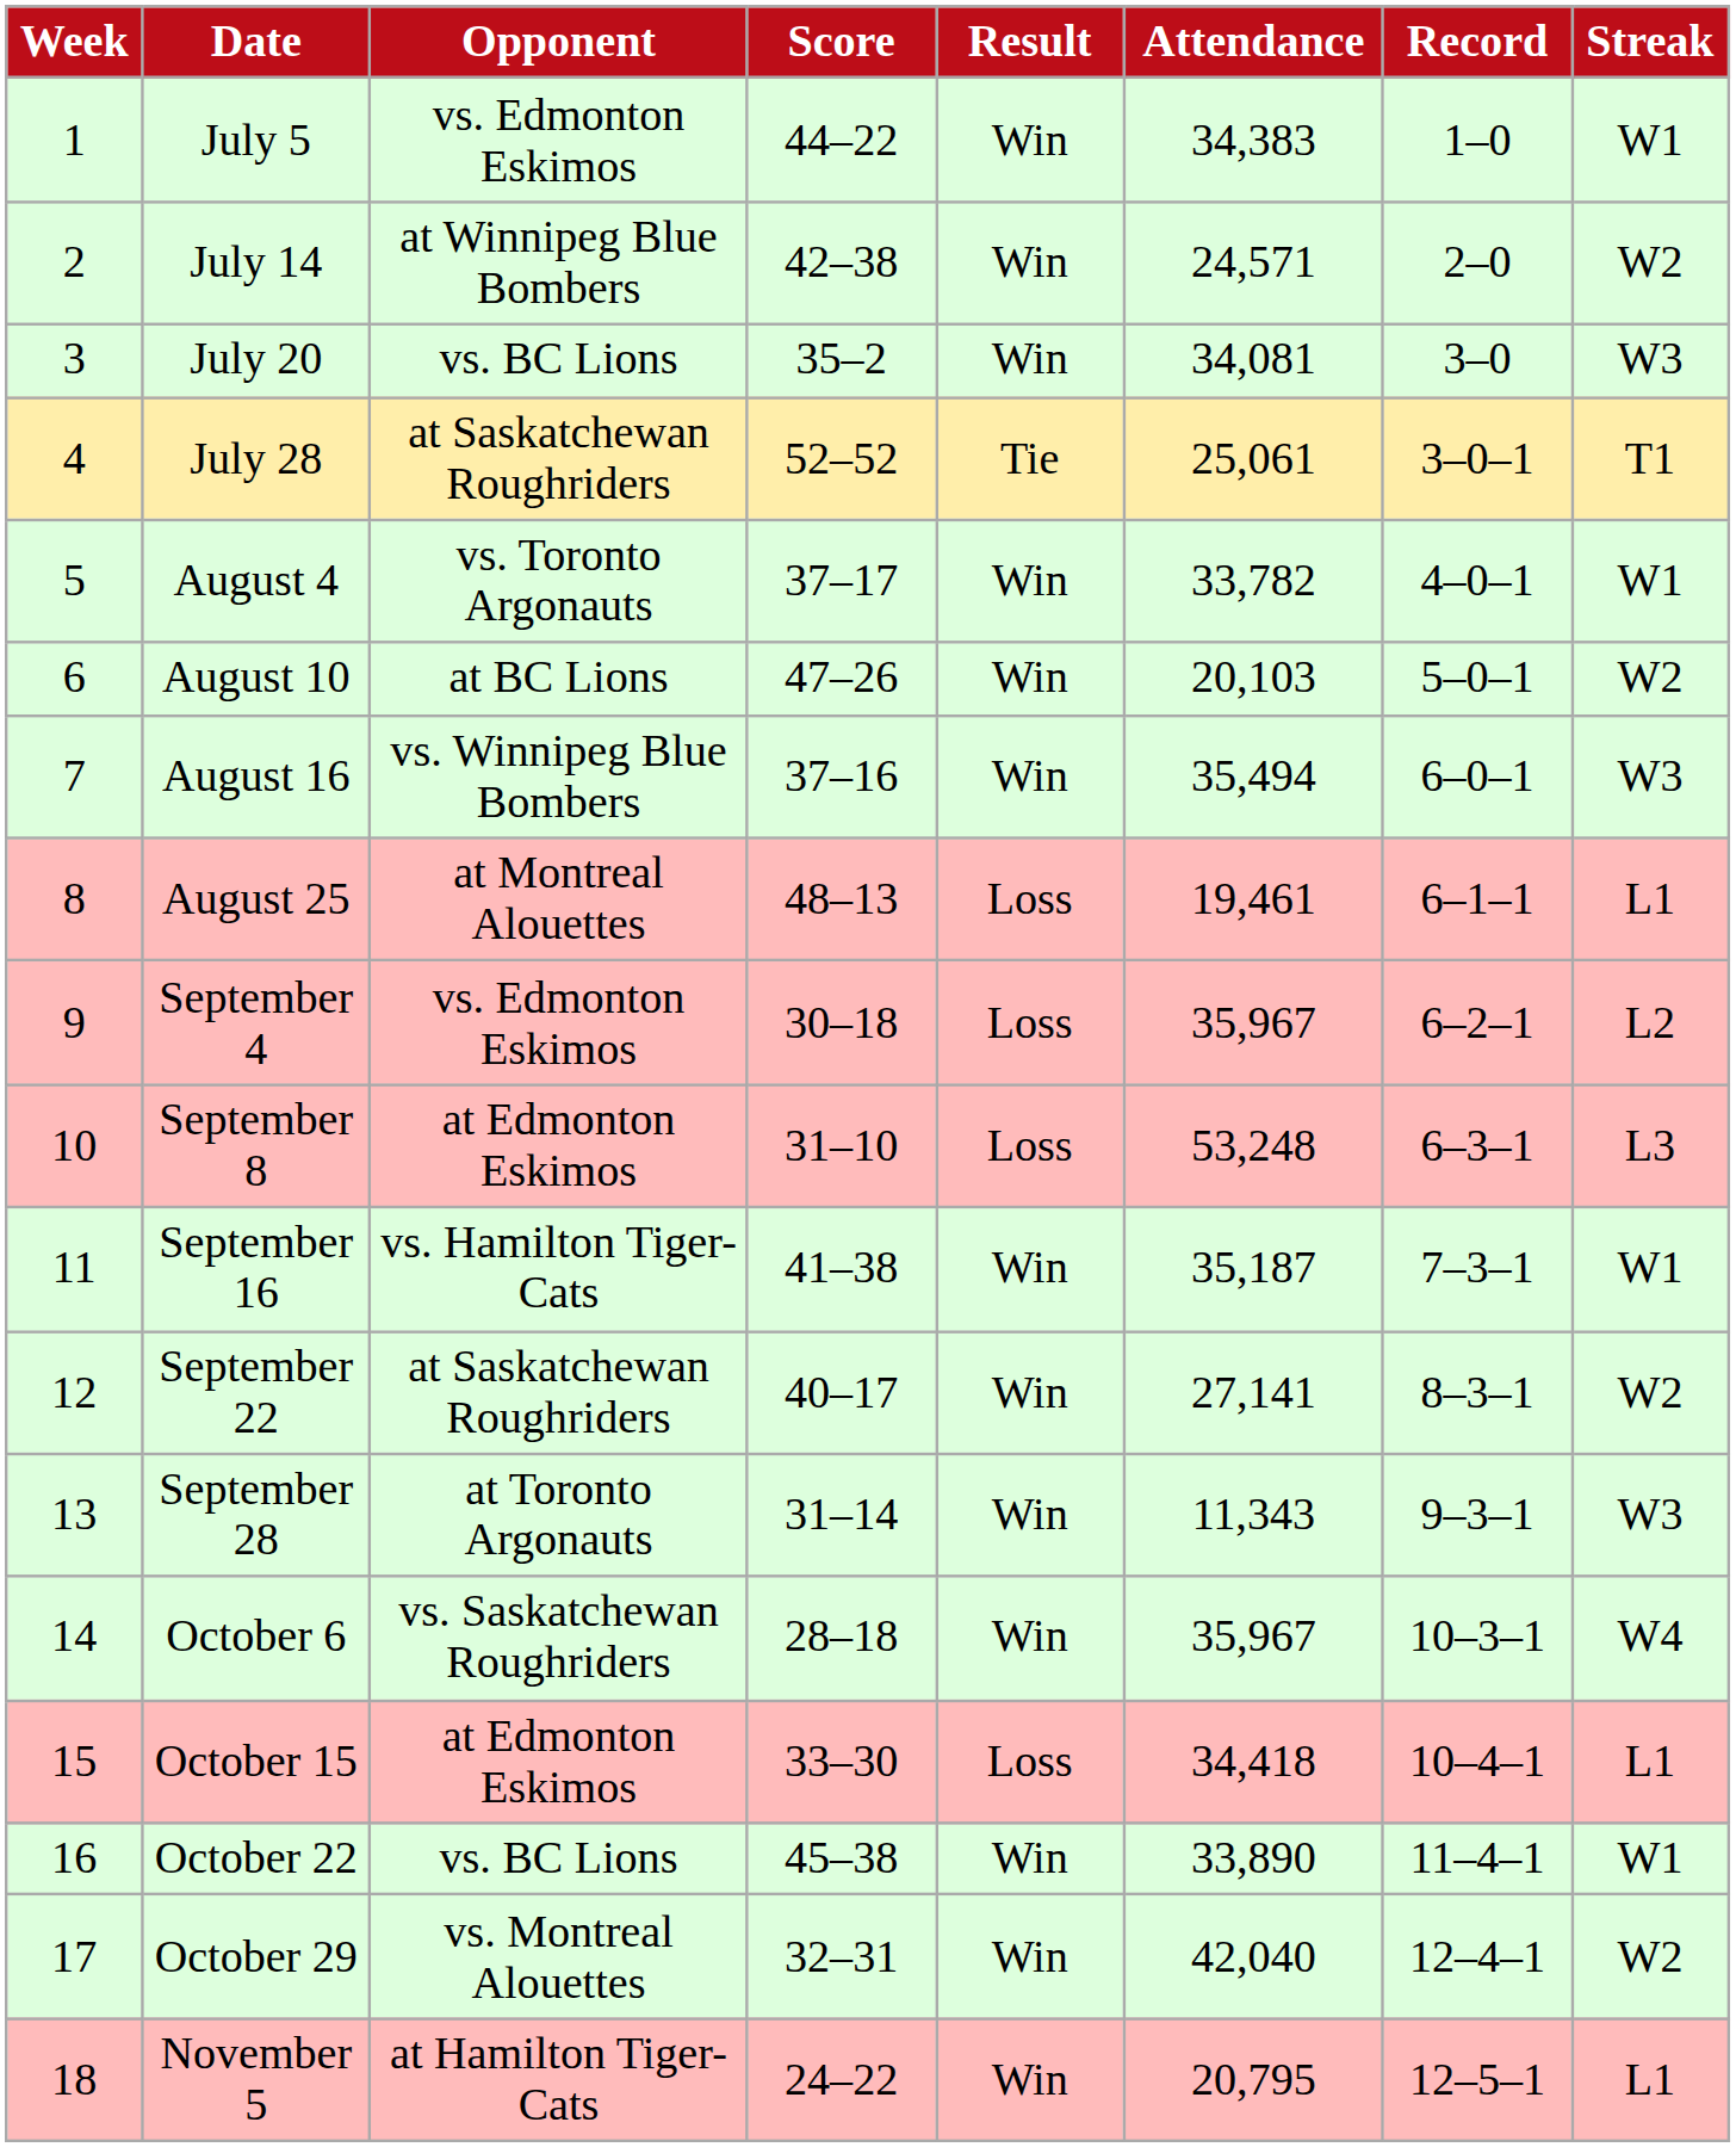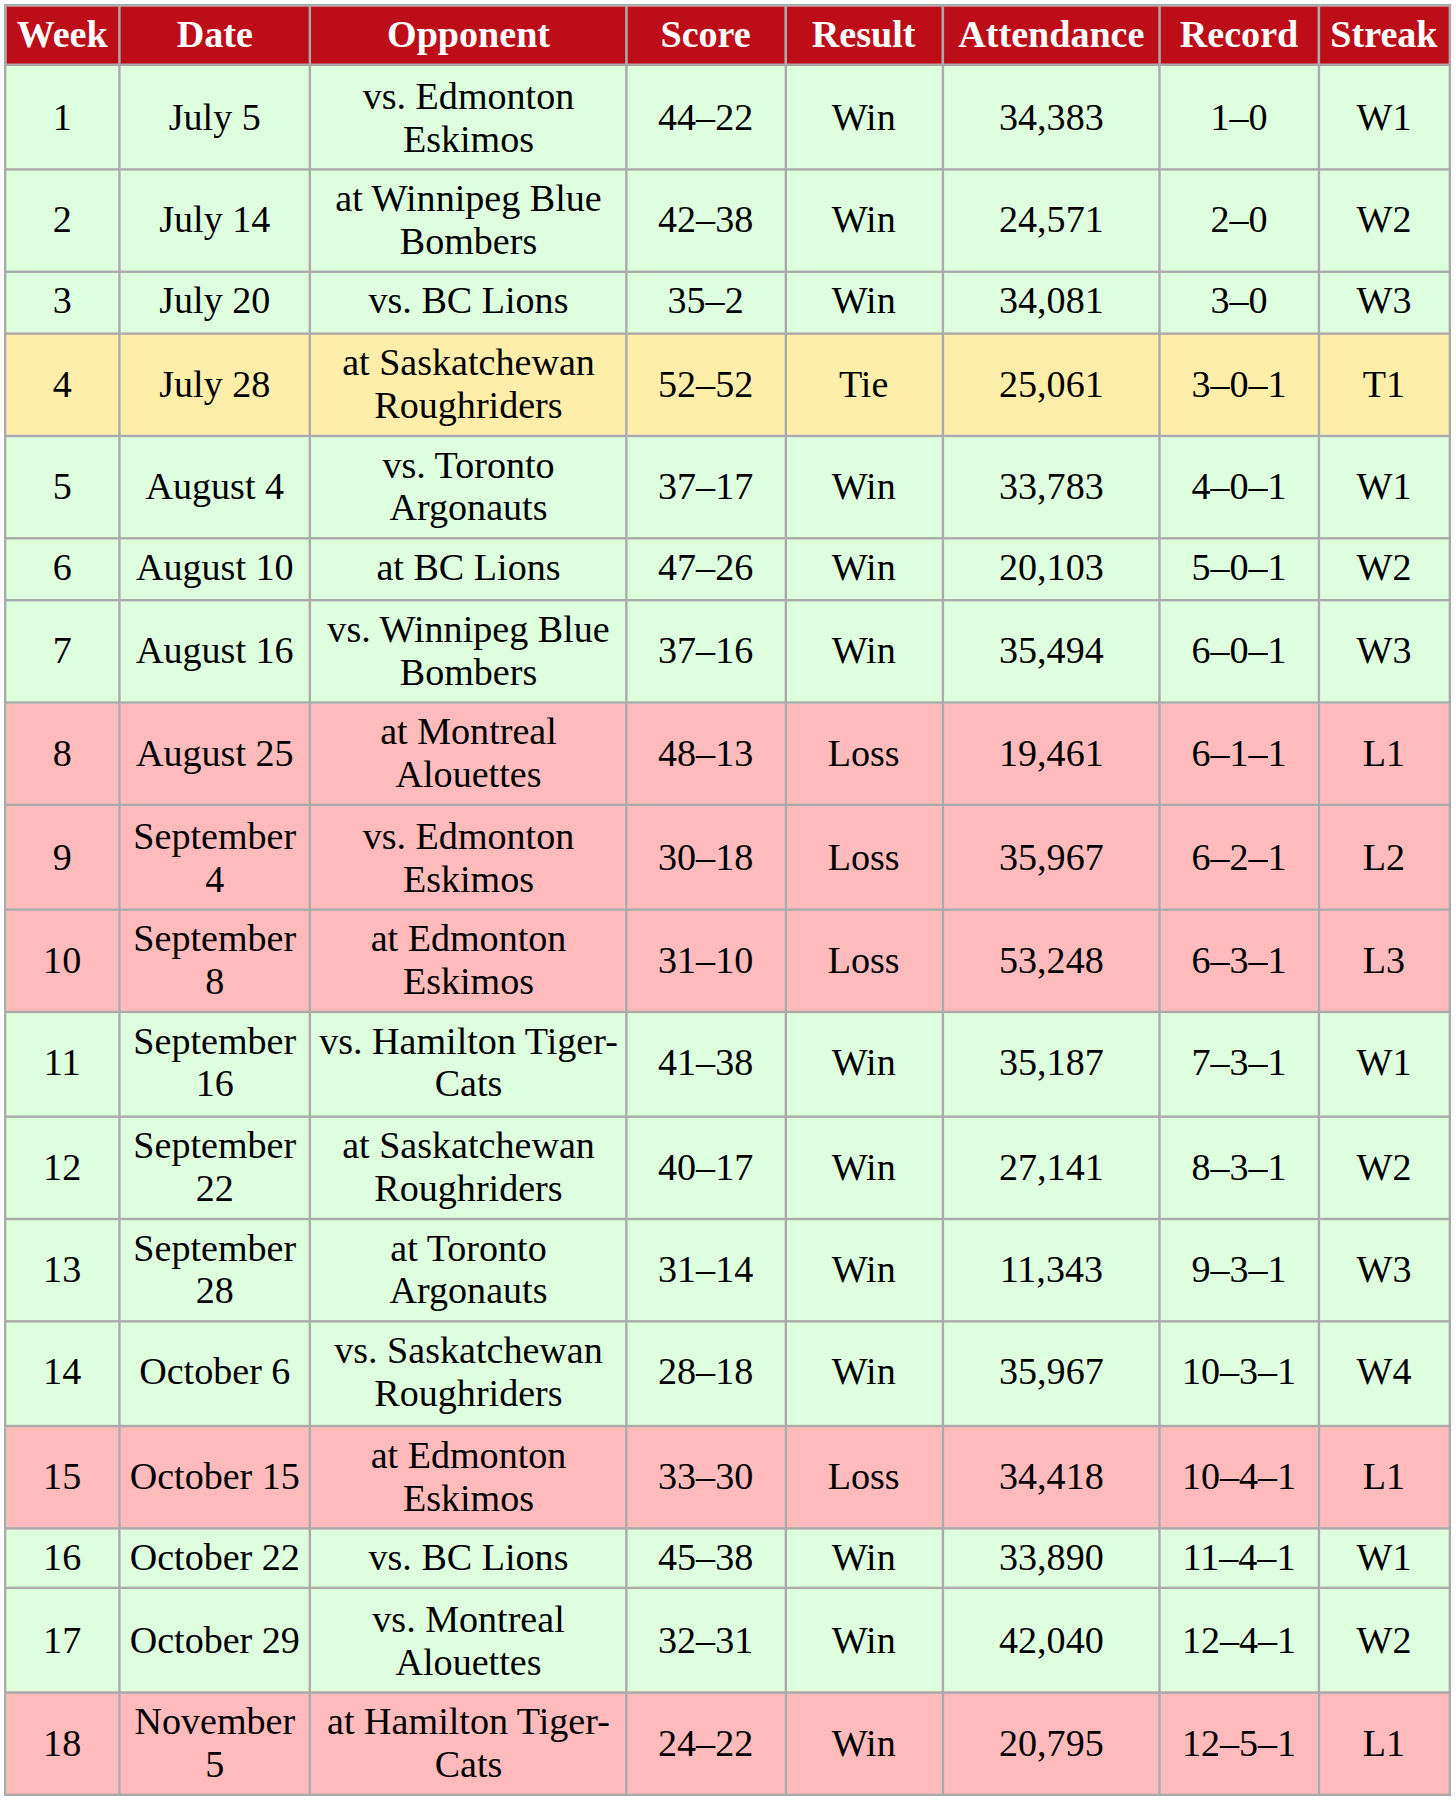August 4 | Attendance: 33,782 -> 33,783
